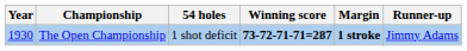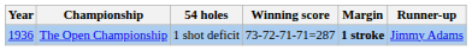The Open Championship | Year: 1930 -> 1936
The Open Championship | Winning score: bold -> normal
